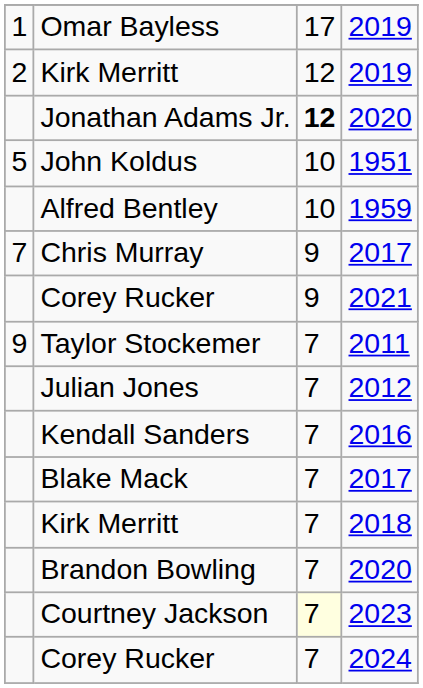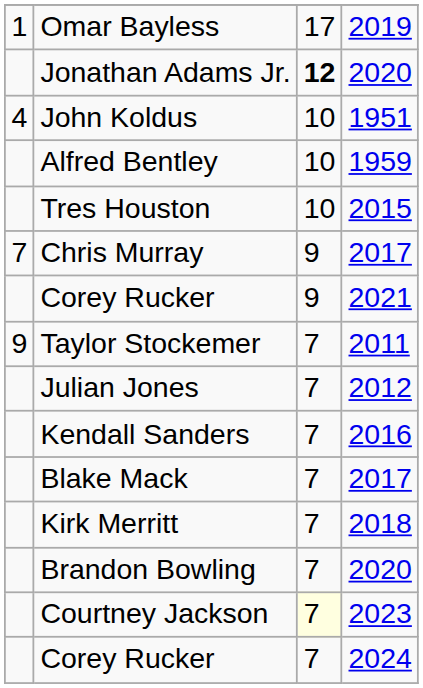- row: 2 | Kirk Merritt | 12 | 2019
John Koldus | column 1: 5 -> 4
+ row: Tres Houston | 10 | 2015
